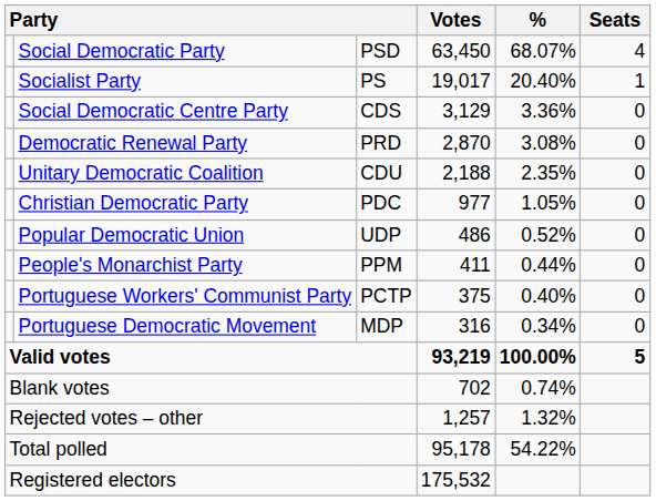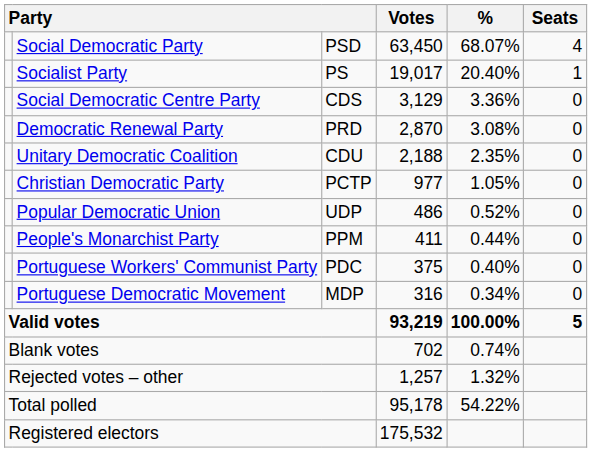Christian Democratic Party | column 3: PDC -> PCTP
Portuguese Workers' Communist Party | column 3: PCTP -> PDC
